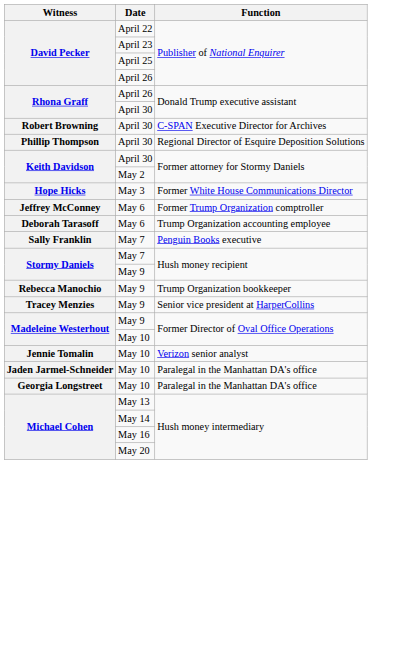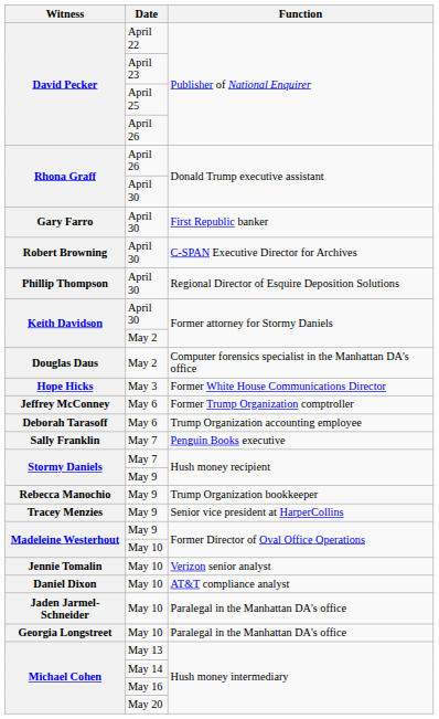+ row: Gary Farro | April 30 | First Republic banker
+ row: Douglas Daus | May 2 | Computer forensics specialist in the Manhattan DA's office
+ row: Daniel Dixon | May 10 | AT&T compliance analyst
